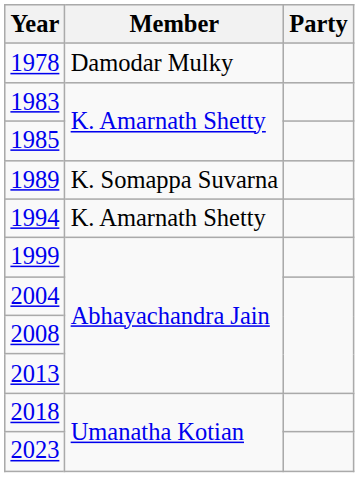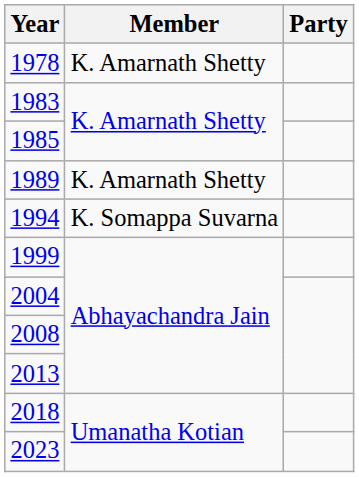1978 | Member: Damodar Mulky -> K. Amarnath Shetty
1989 | Member: K. Somappa Suvarna -> K. Amarnath Shetty
1994 | Member: K. Amarnath Shetty -> K. Somappa Suvarna
